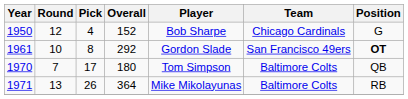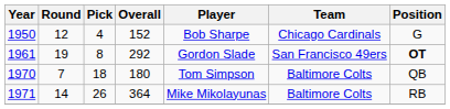1961 | Round: 10 -> 19
1970 | Pick: 17 -> 18
1971 | Round: 13 -> 14
